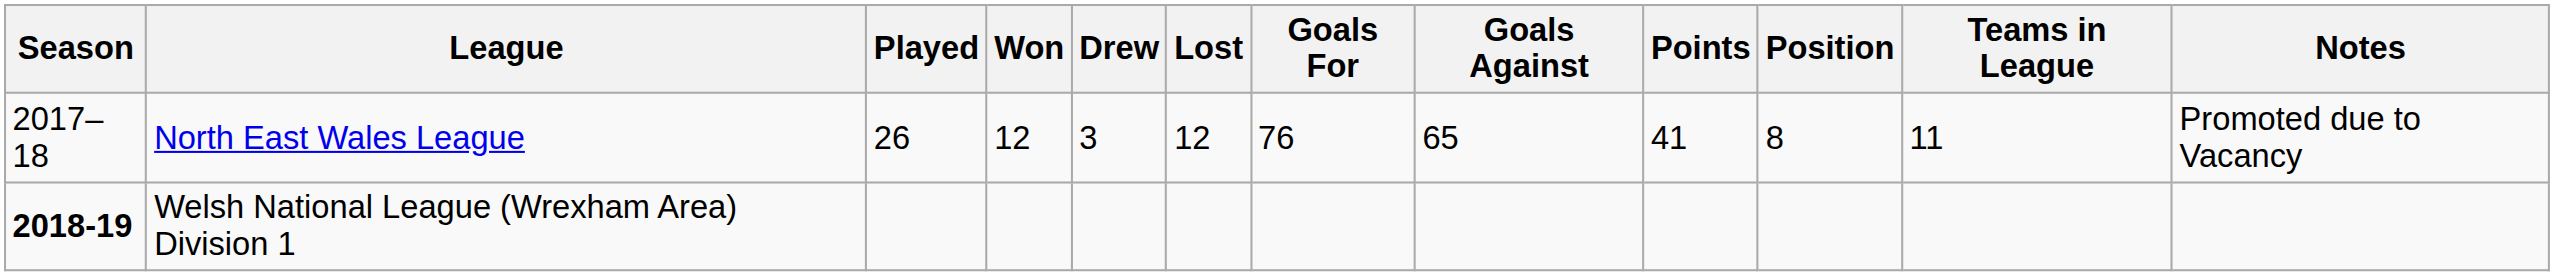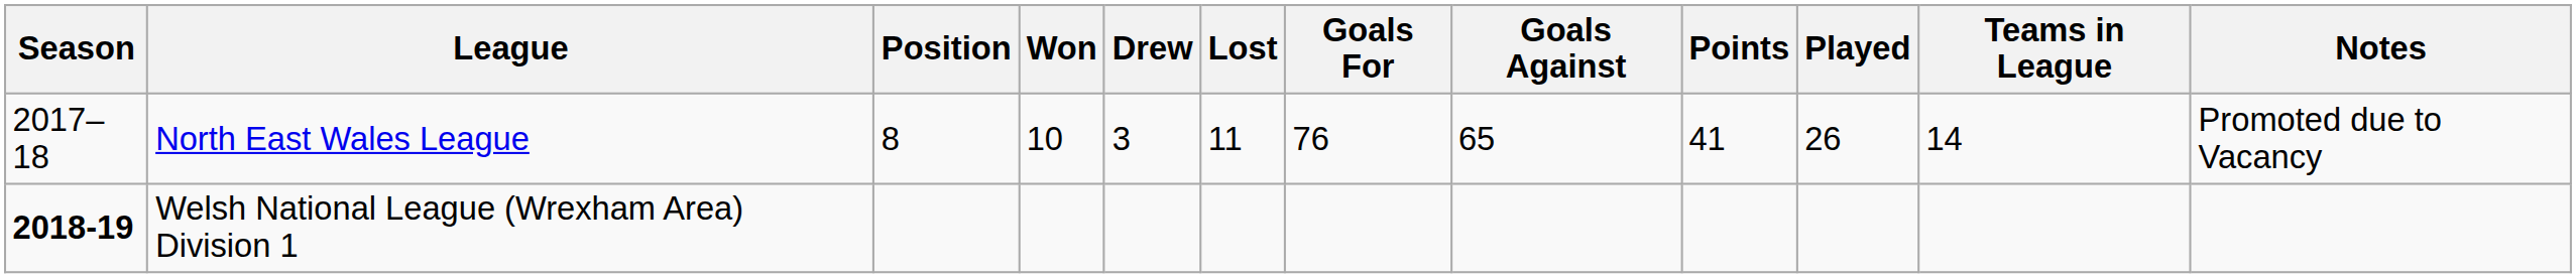columns swapped: Played <-> Position
North East Wales League | Won: 12 -> 10
North East Wales League | Lost: 12 -> 11
North East Wales League | Teams in League: 11 -> 14
